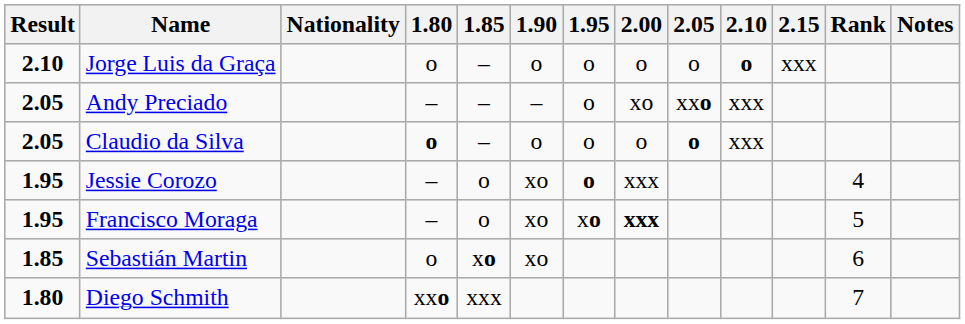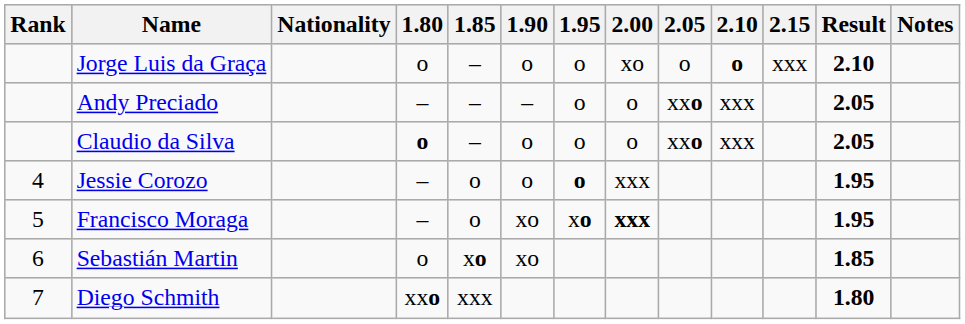columns swapped: Rank <-> Result
Jorge Luis da Graça | 2.00: o -> xo
Andy Preciado | 2.00: xo -> o
Claudio da Silva | 2.05: o -> xxo
Jessie Corozo | 1.90: xo -> o
